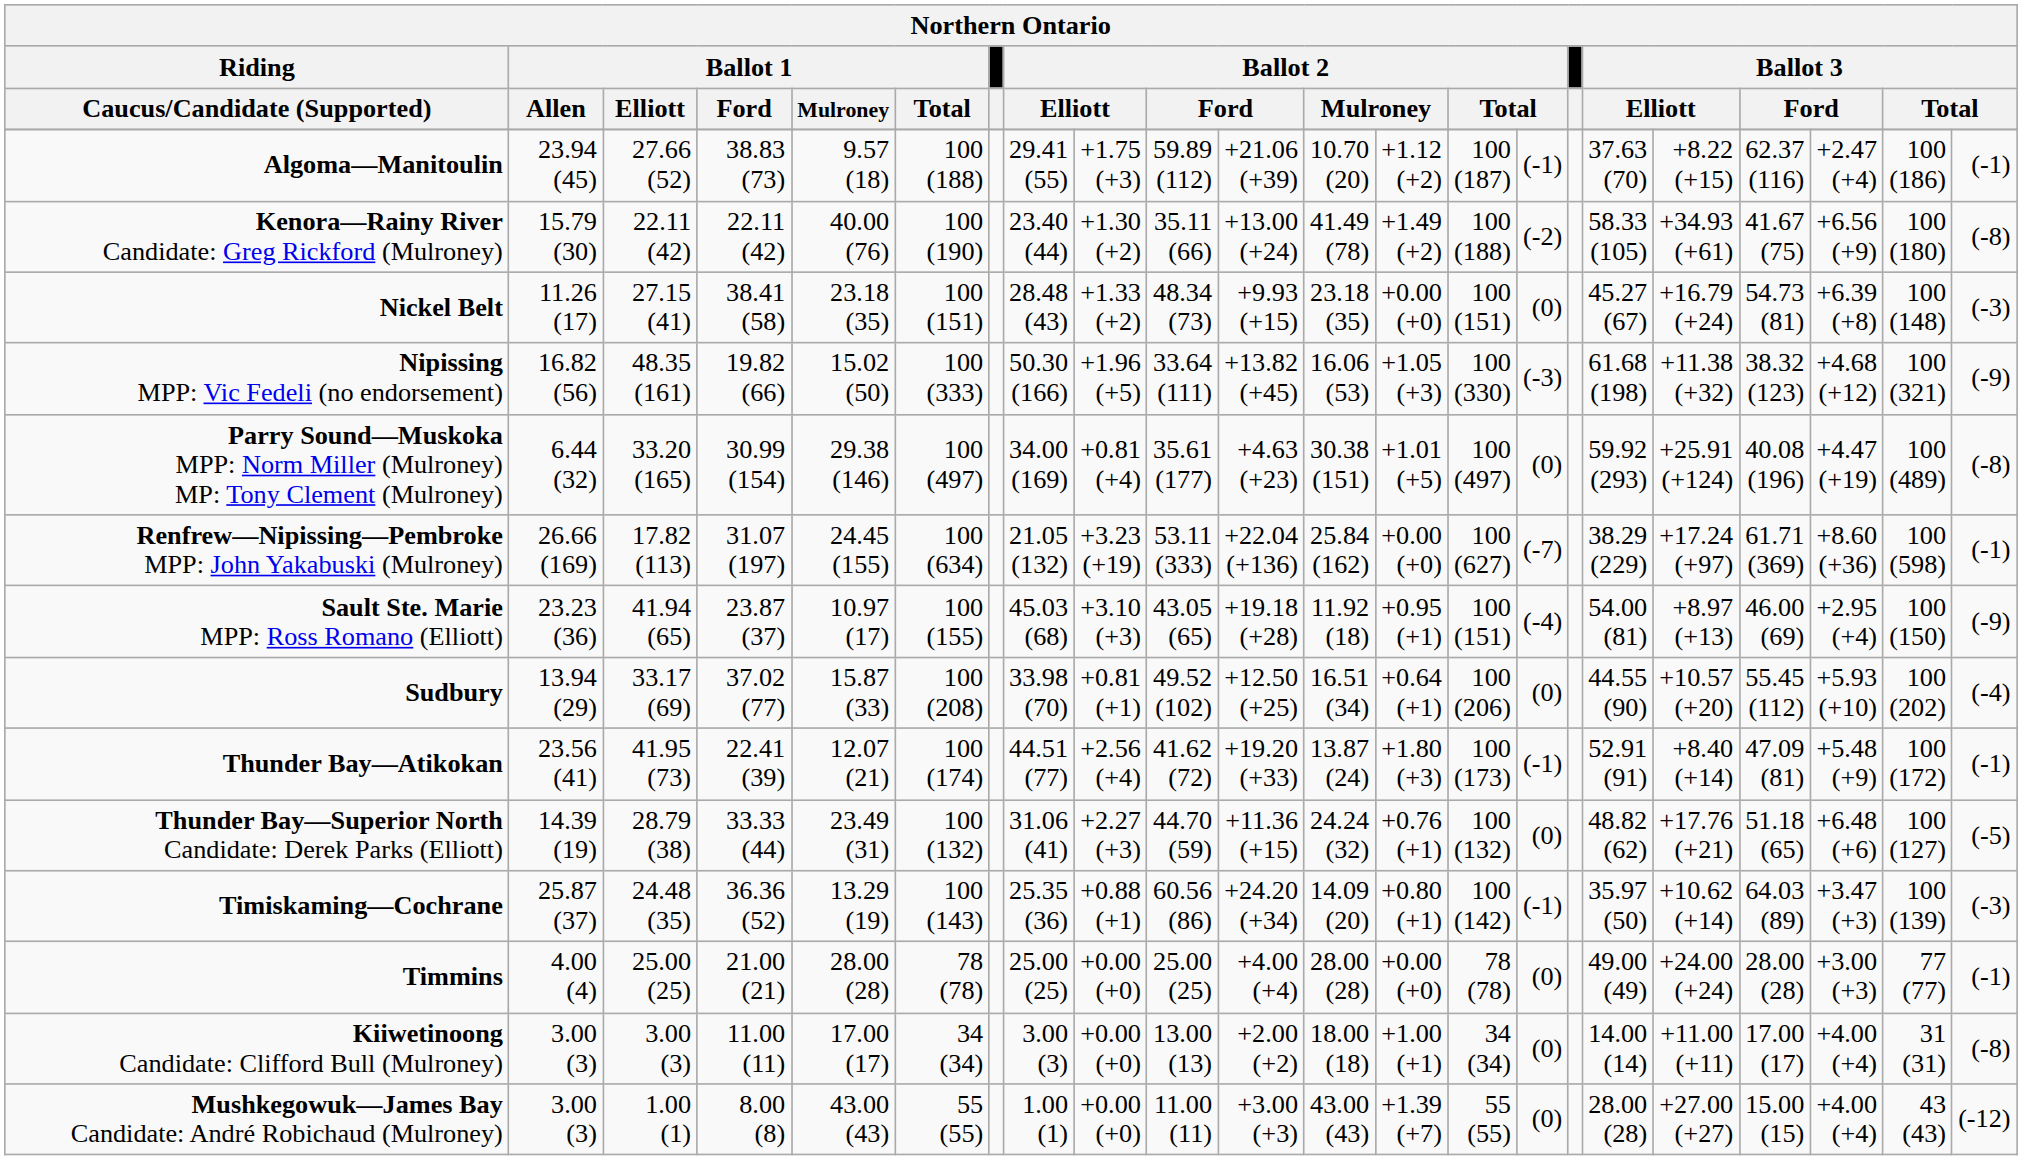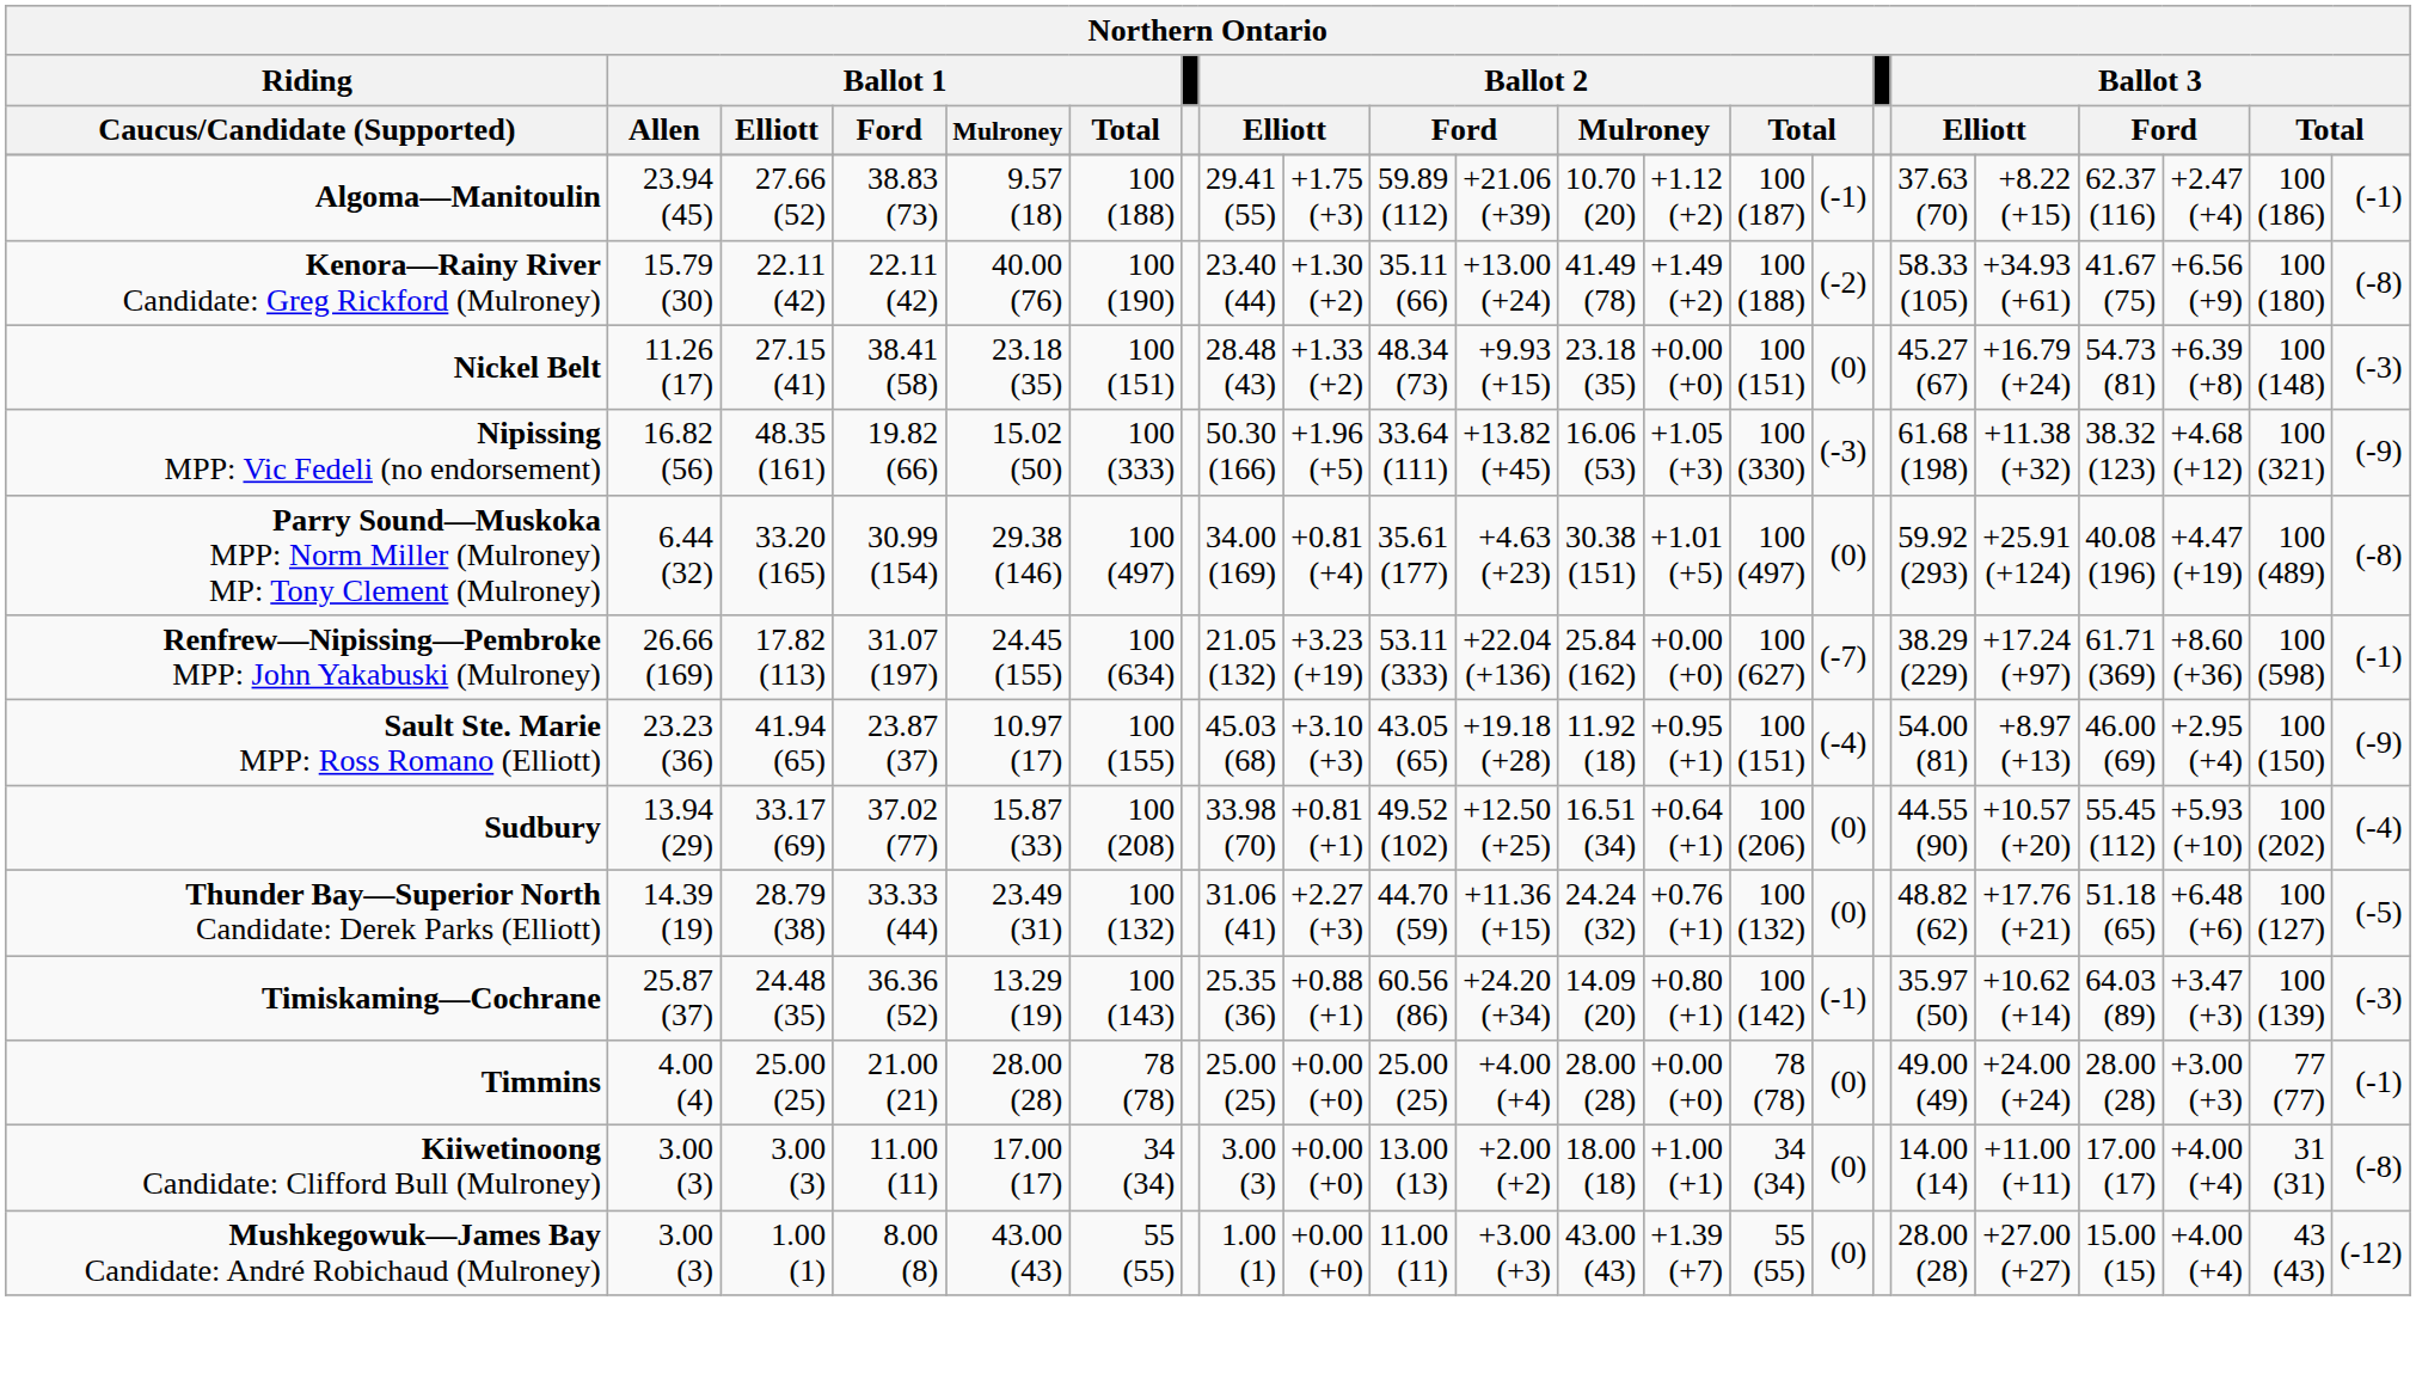- row: Thunder Bay—Atikokan | 23.56 (41) | 41.95 (73) | 22.41 (39) | 12.07 (21) | 100 (174) | 44.51 (77) | +2.56 (+4) | 41.62 (72) | +19.20 (+33) | 13.87 (24) | +1.80 (+3) | 100 (173) | (-1) | 52.91 (91) | +8.40 (+14) | 47.09 (81) | +5.48 (+9) | 100 (172) | (-1)
